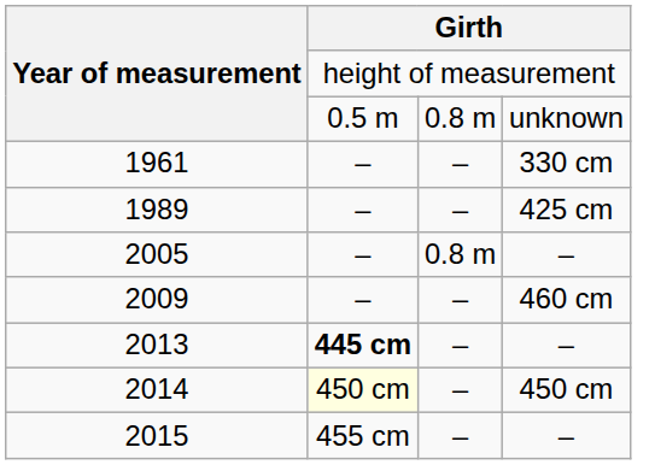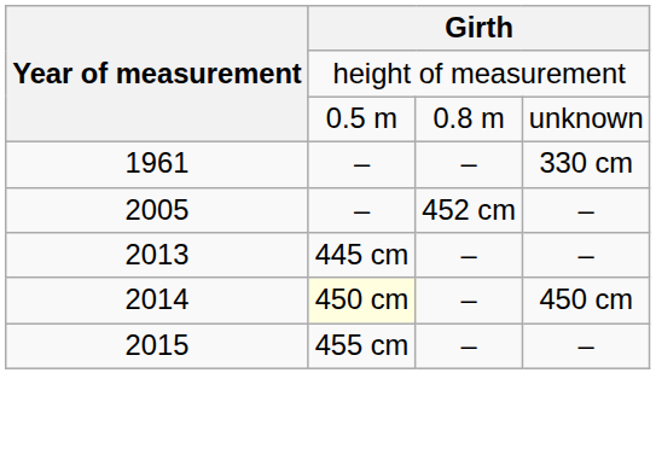- row: 1989 | – | – | 425 cm
2005 | column 3: 0.8 m -> 452 cm
- row: 2009 | – | – | 460 cm
2013 | column 2: bold -> normal
